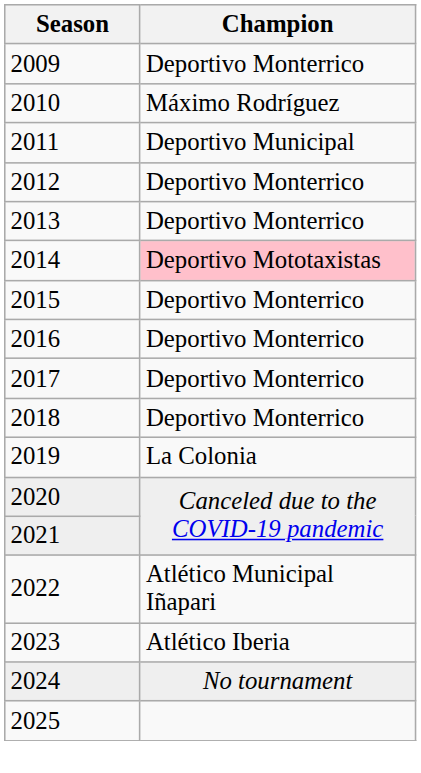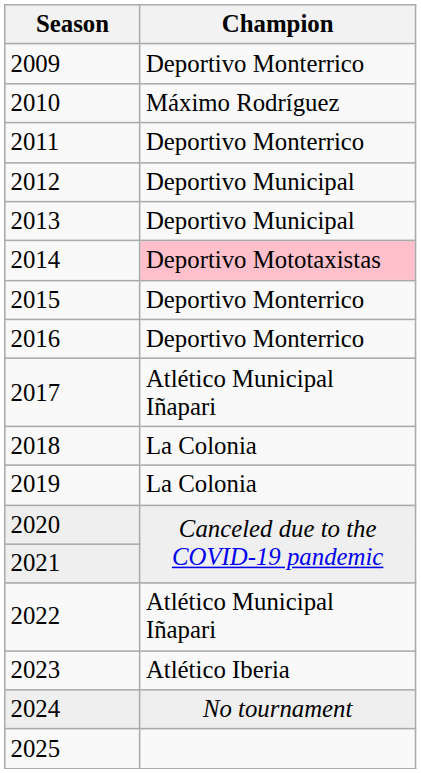2011 | Champion: Deportivo Municipal -> Deportivo Monterrico
2012 | Champion: Deportivo Monterrico -> Deportivo Municipal
2013 | Champion: Deportivo Monterrico -> Deportivo Municipal
2017 | Champion: Deportivo Monterrico -> Atlético Municipal Iñapari
2018 | Champion: Deportivo Monterrico -> La Colonia
